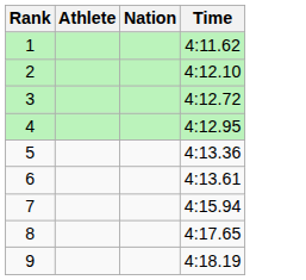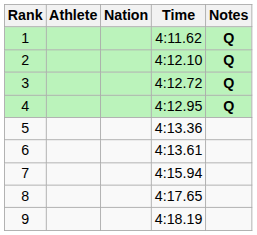+ column: Notes | Q | Q | Q | Q
